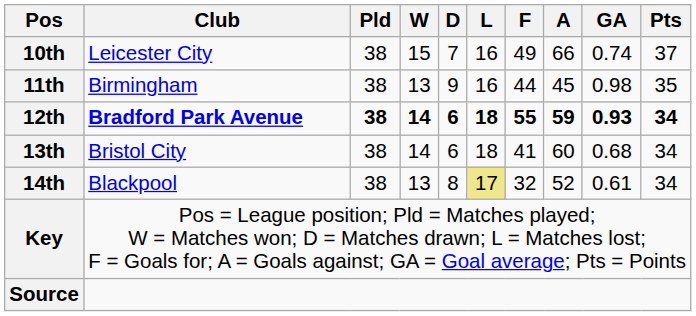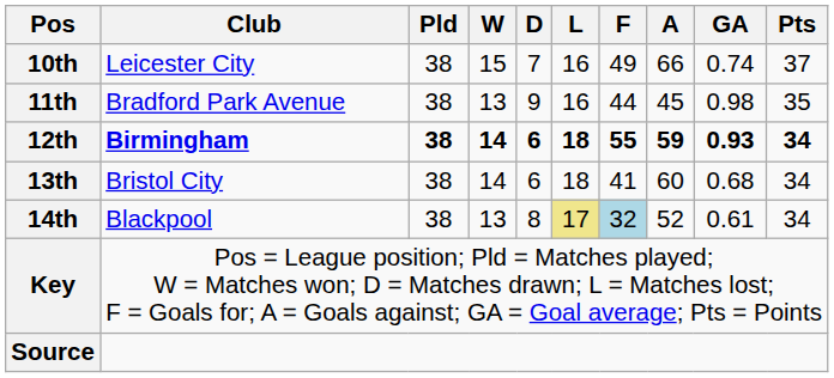11th | Club: Birmingham -> Bradford Park Avenue
12th | Club: Bradford Park Avenue -> Birmingham
14th | F: no background -> lightblue background
